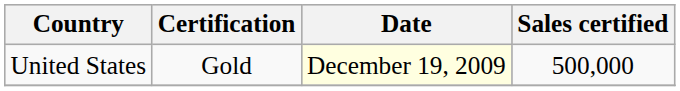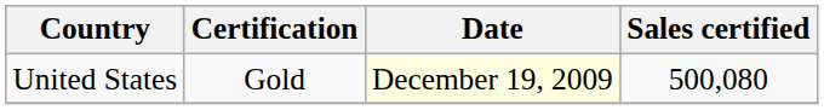United States | Sales certified: 500,000 -> 500,080
